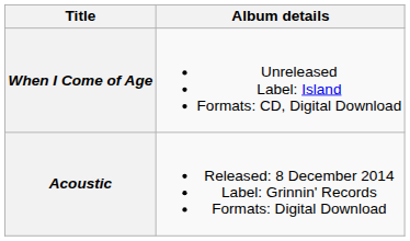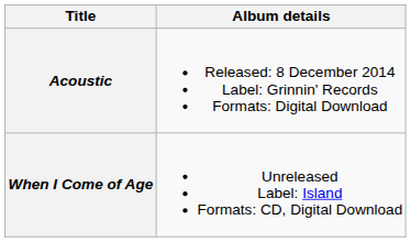rows swapped: When I Come of Age <-> Acoustic
